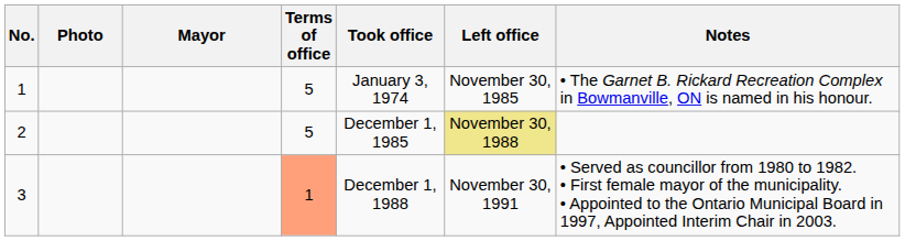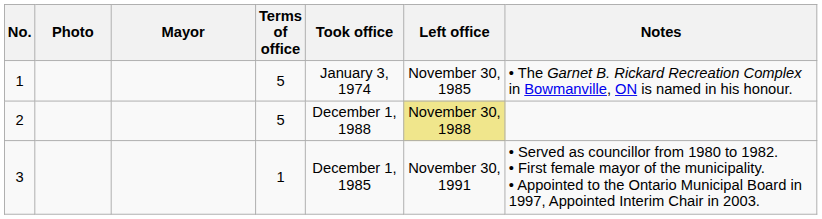2 | Took office: December 1, 1985 -> December 1, 1988
3 | Terms of office: lightsalmon background -> no background
3 | Took office: December 1, 1988 -> December 1, 1985
